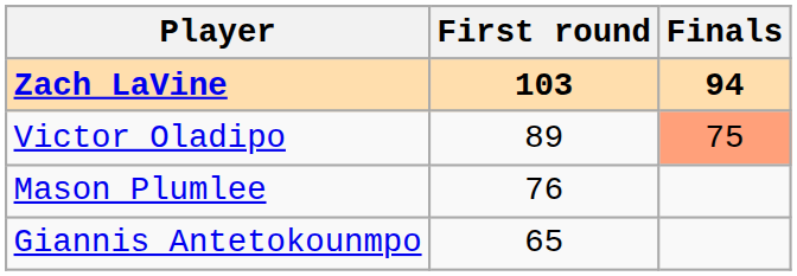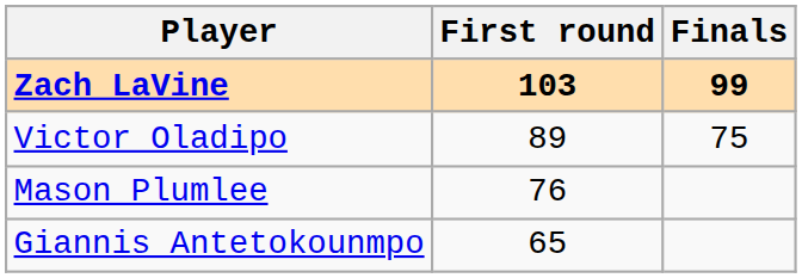Zach LaVine | Finals: 94 -> 99
Victor Oladipo | Finals: lightsalmon background -> no background
